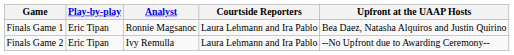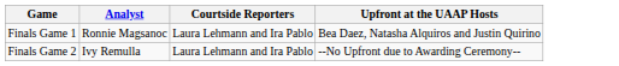- column: Play-by-play | Eric Tipan | Eric Tipan
